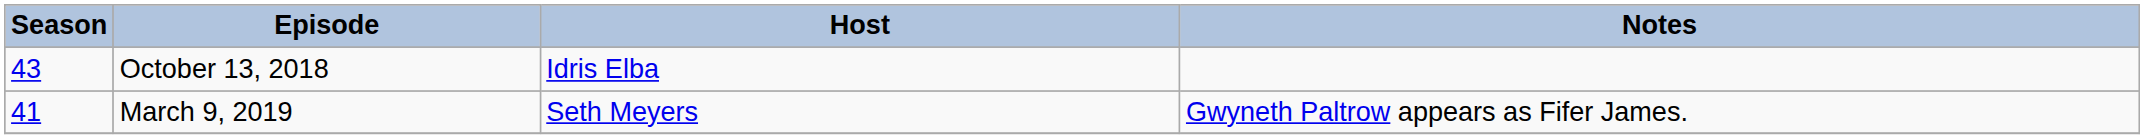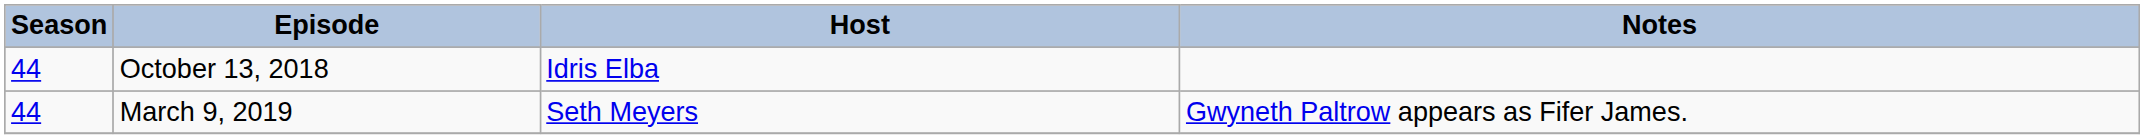October 13, 2018 | Season: 43 -> 44
March 9, 2019 | Season: 41 -> 44
